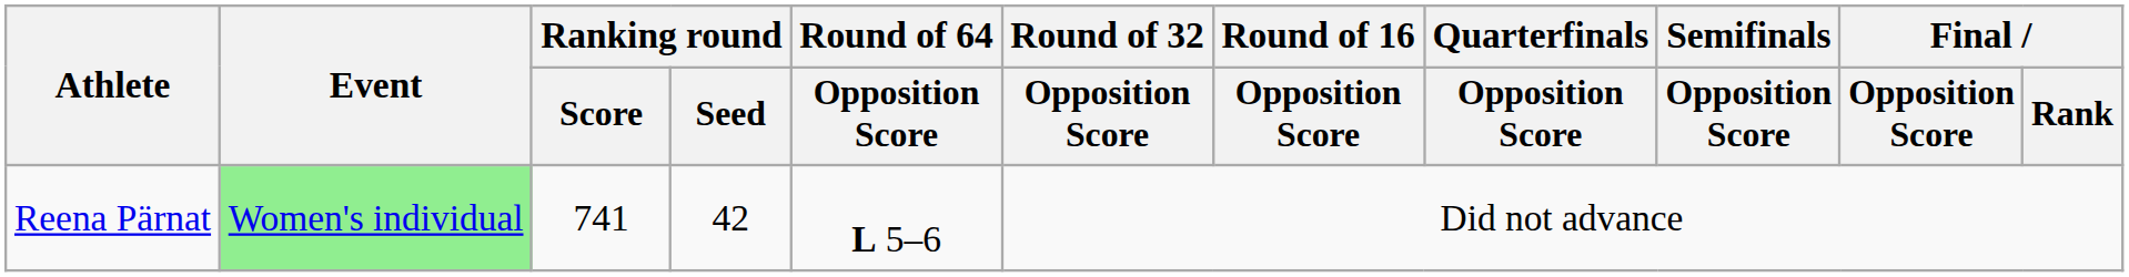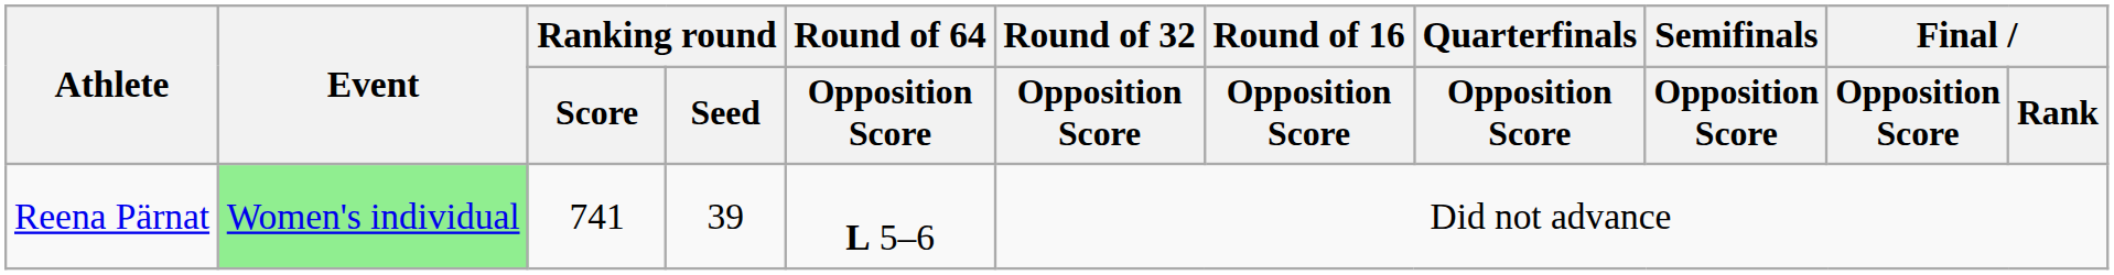Reena Pärnat | Ranking round / Seed: 42 -> 39
